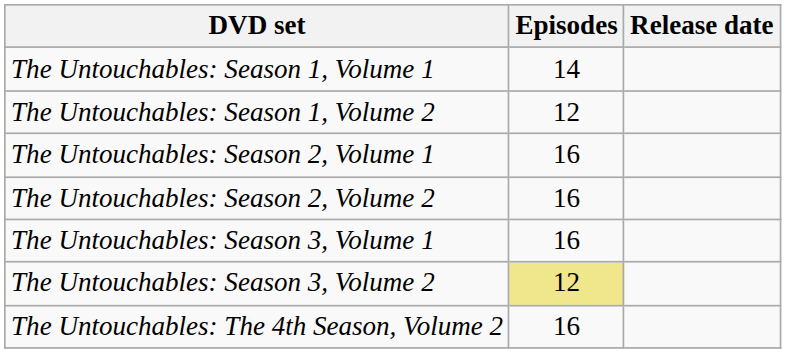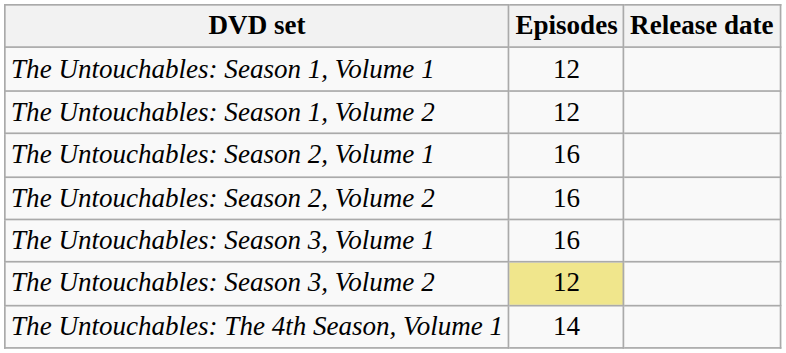The Untouchables: Season 1, Volume 1 | Episodes: 14 -> 12
+ row: The Untouchables: The 4th Season, Volume 1 | 14
- row: The Untouchables: The 4th Season, Volume 2 | 16
